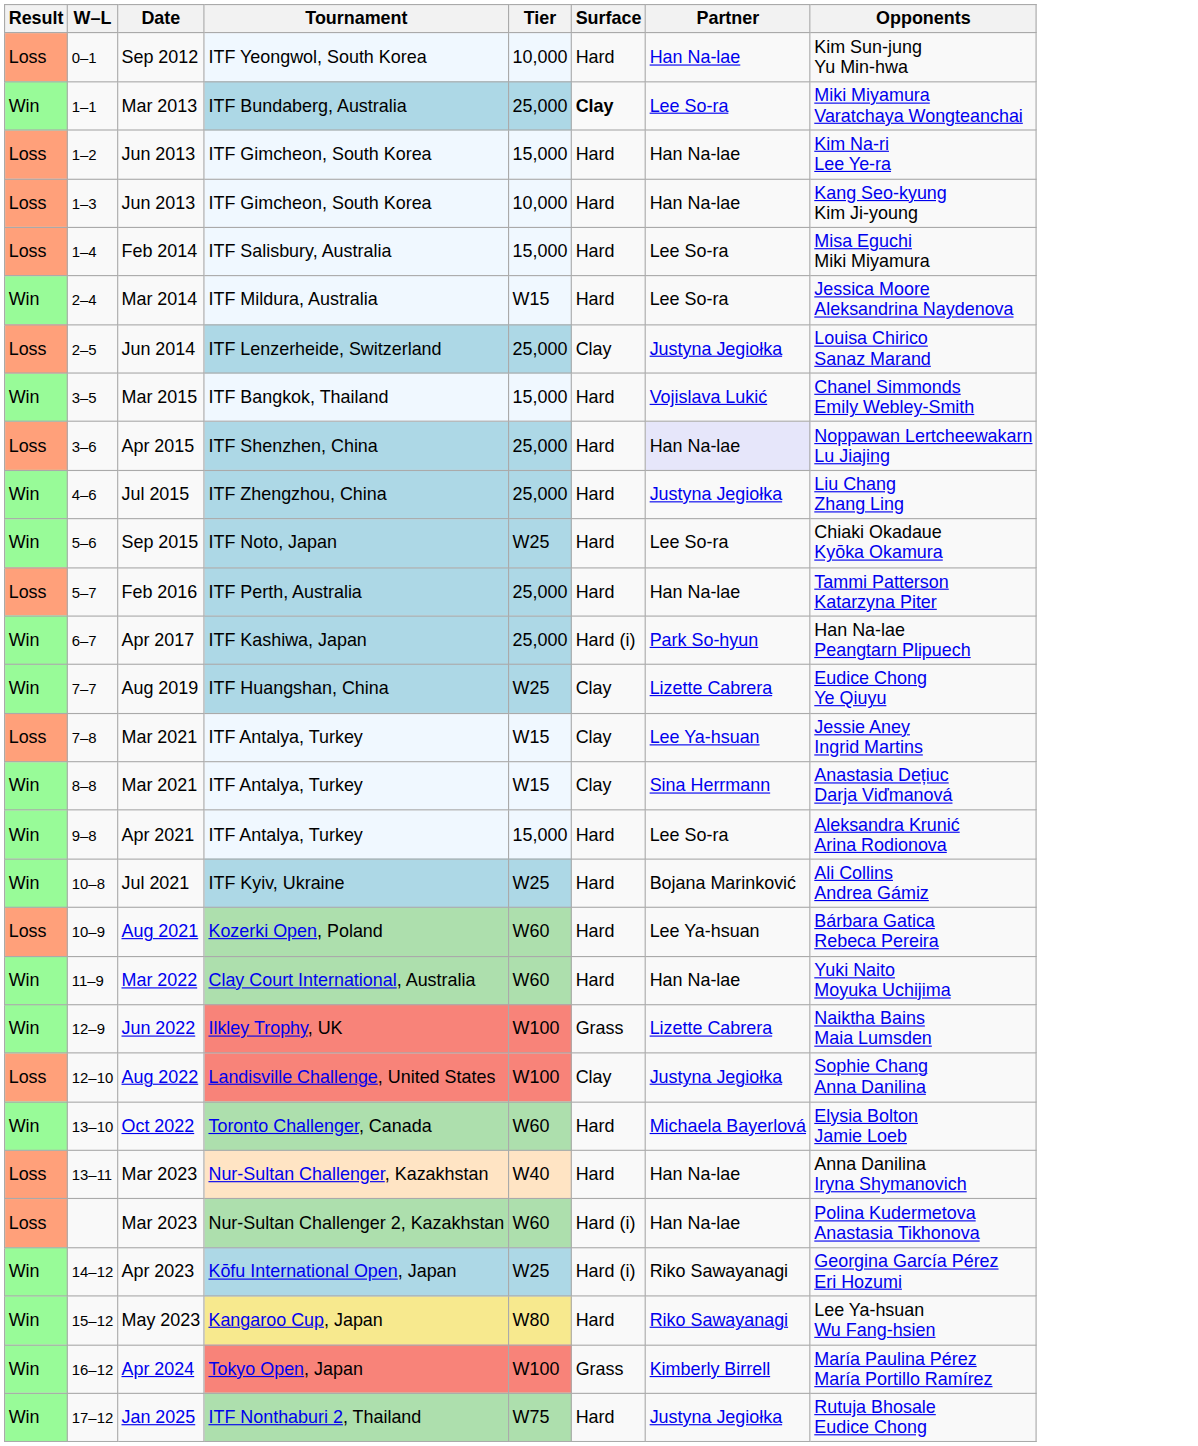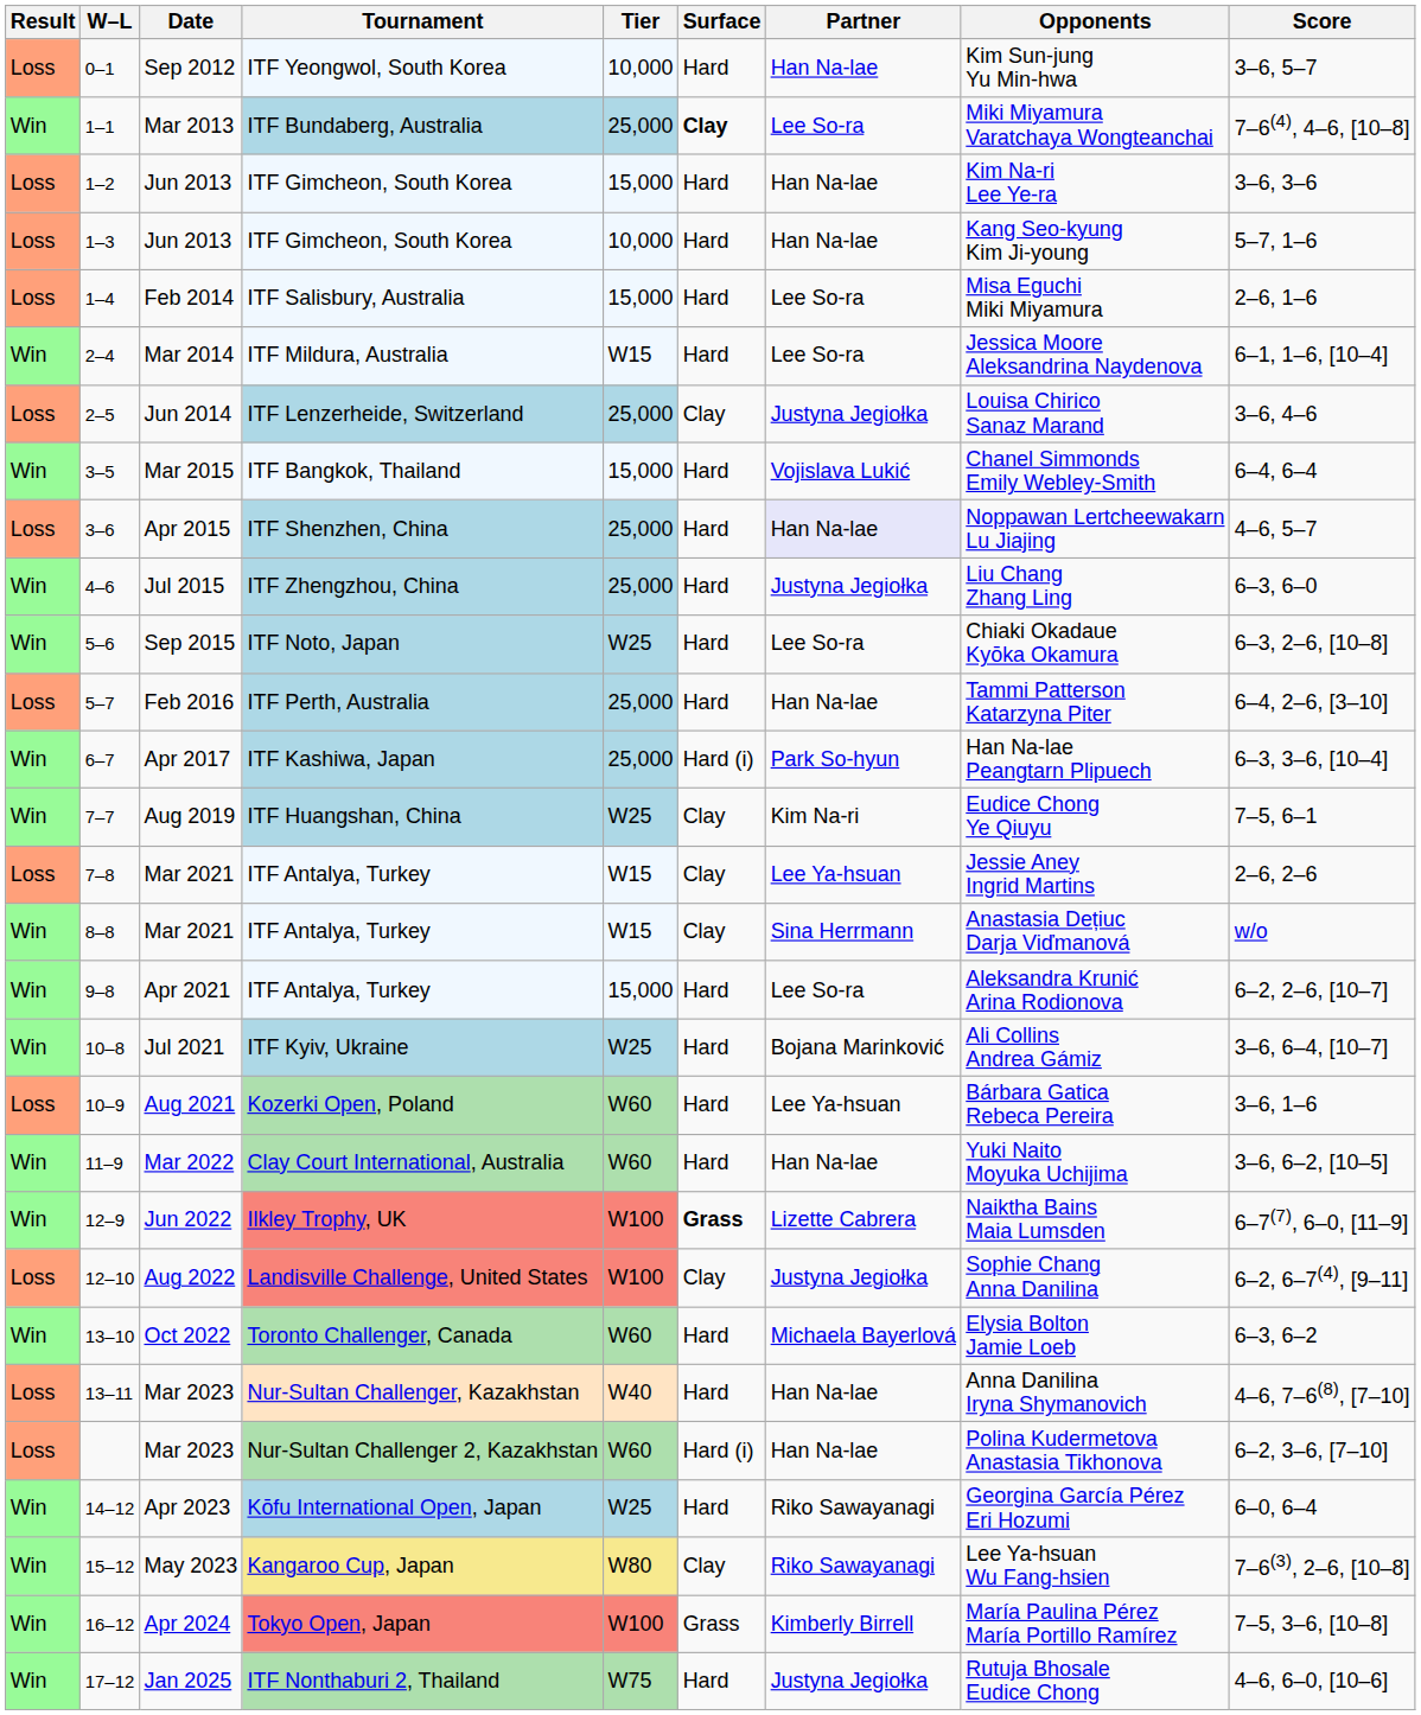+ column: Score | 3–6, 5–7 | 7–6(4), 4–6, [10–8] | 3–6, 3–6 | 5–7, 1–6 | 2–6, 1–6 | 6–1, 1–6, [10–4] | 3–6, 4–6 | 6–4, 6–4 | 4–6, 5–7 | 6–3, 6–0 | 6–3, 2–6, [10–8] | 6–4, 2–6, [3–10] | 6–3, 3–6, [10–4] | 7–5, 6–1 | 2–6, 2–6 | w/o | 6–2, 2–6, [10–7] | 3–6, 6–4, [10–7] | 3–6, 1–6 | 3–6, 6–2, [10–5] | 6–7(7), 6–0, [11–9] | 6–2, 6–7(4), [9–11] | 6–3, 6–2 | 4–6, 7–6(8), [7–10] | 6–2, 3–6, [7–10] | 6–0, 6–4 | 7–6(3), 2–6, [10–8] | 7–5, 3–6, [10–8] | 4–6, 6–0, [10–6]
7–7 | Partner: Lizette Cabrera -> Kim Na-ri
12–9 | Surface: normal -> bold
14–12 | Surface: Hard (i) -> Hard
15–12 | Surface: Hard -> Clay
